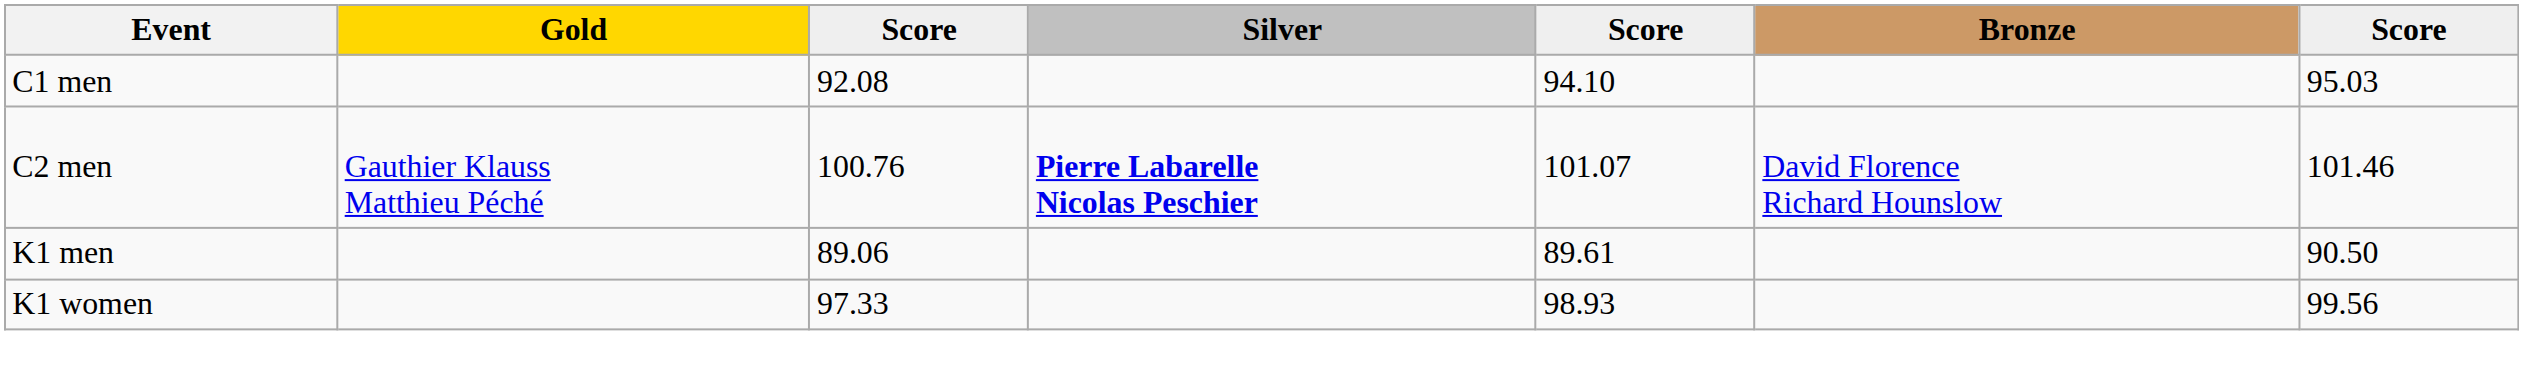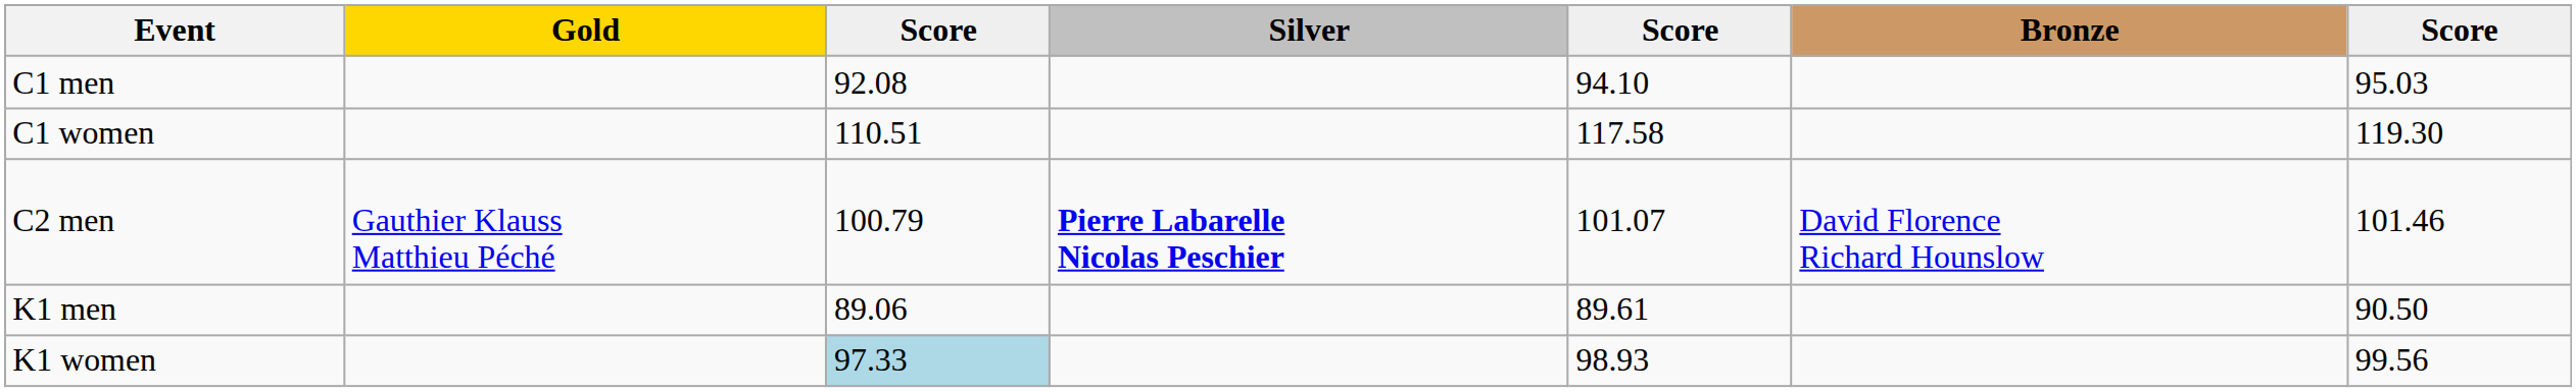+ row: C1 women | 110.51 | 117.58 | 119.30
C2 men | column 3: 100.76 -> 100.79
K1 women | column 3: no background -> lightblue background
